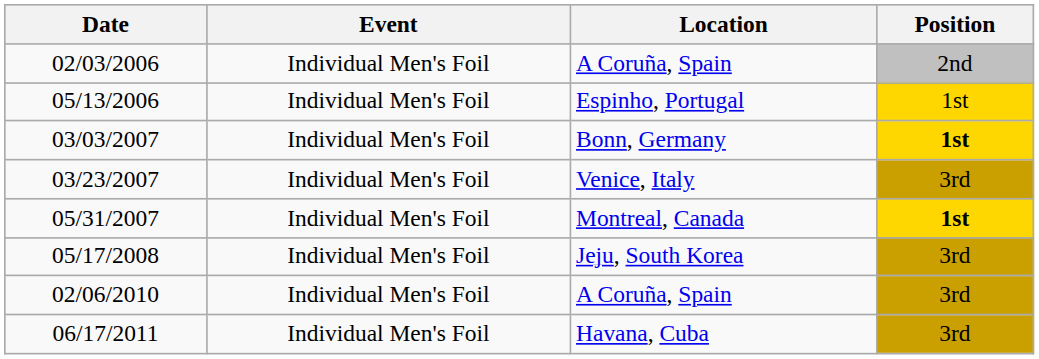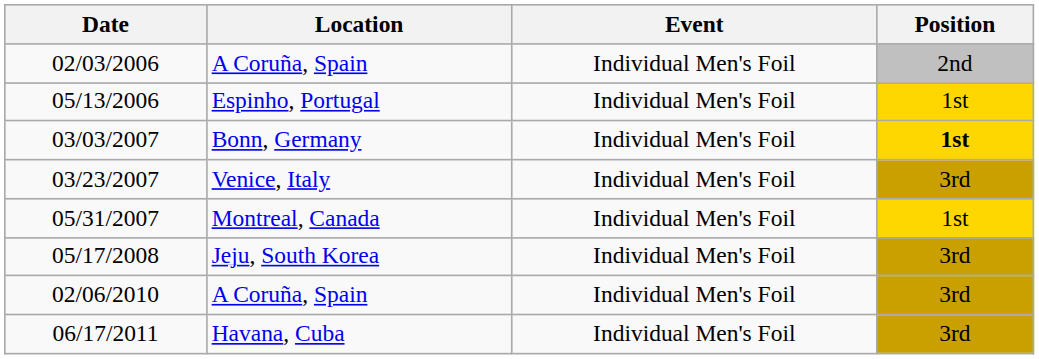columns swapped: Location <-> Event
05/31/2007 | Position: bold -> normal
